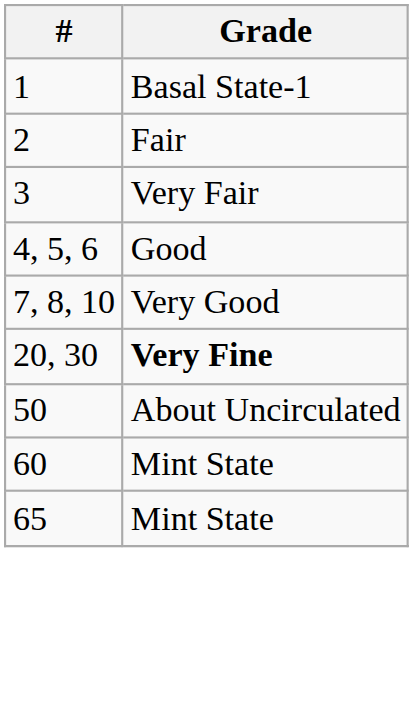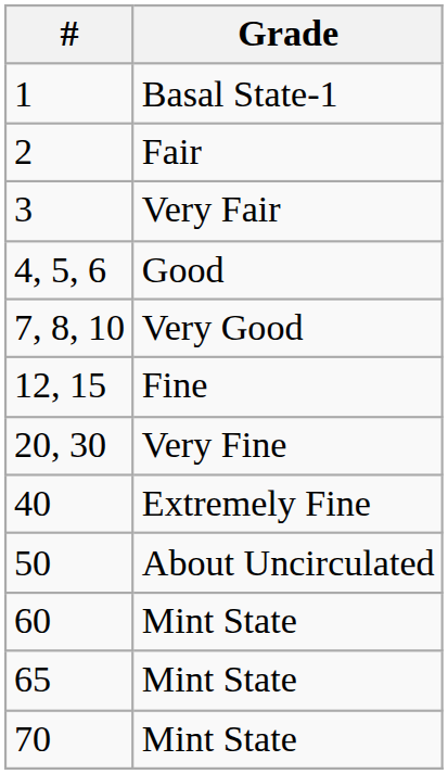+ row: 12, 15 | Fine
20, 30 | Grade: bold -> normal
+ row: 40 | Extremely Fine
+ row: 70 | Mint State
